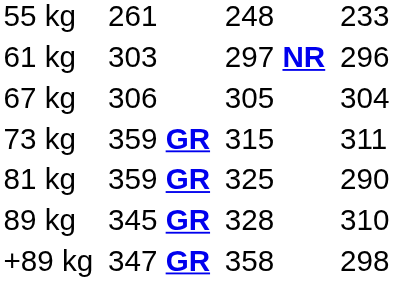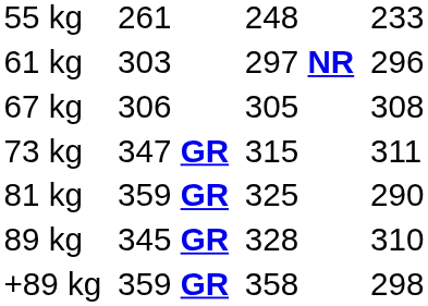67 kg | column 7: 304 -> 308
73 kg | column 3: 359 GR -> 347 GR
+89 kg | column 3: 347 GR -> 359 GR
